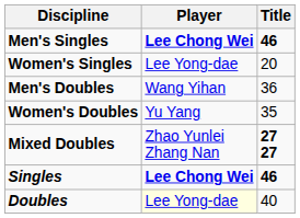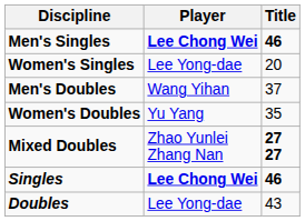Men's Doubles | Title: 36 -> 37
Doubles | Player: lightyellow background -> no background
Doubles | Title: 40 -> 43
